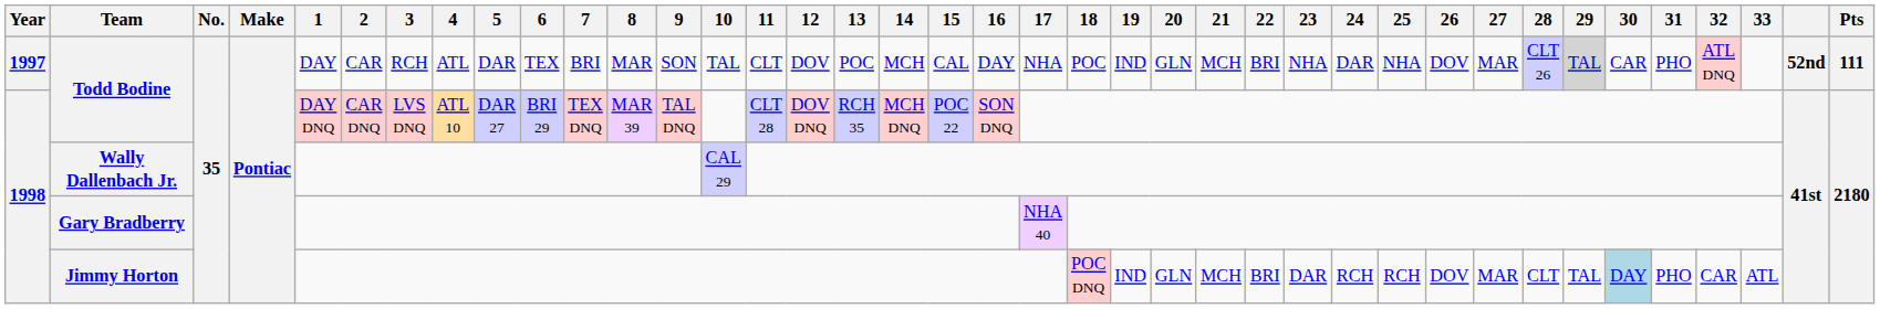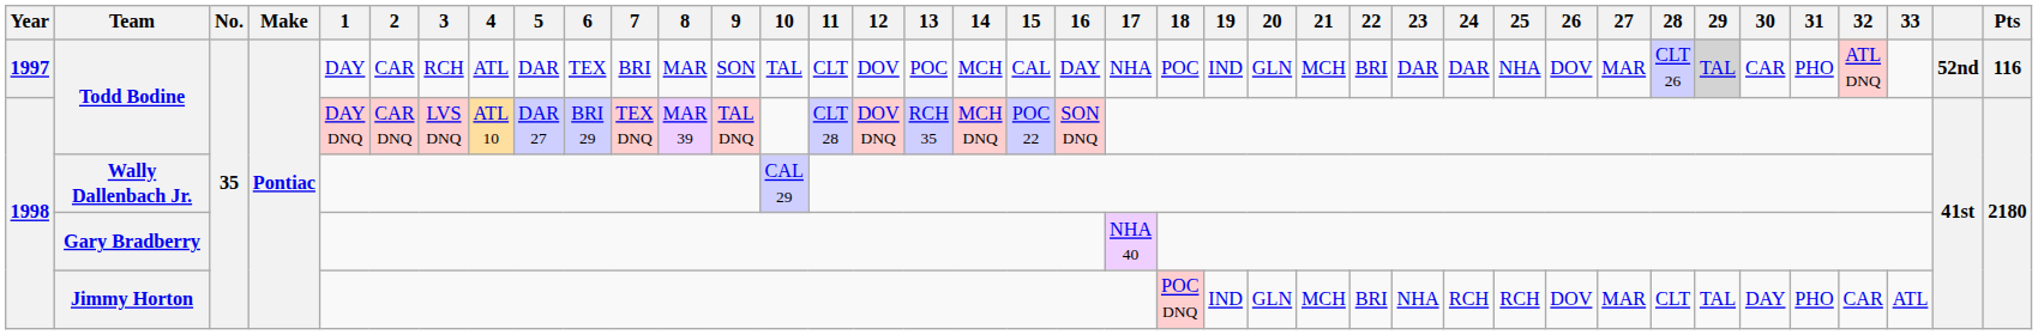1997 / Todd Bodine | 23: NHA -> DAR
1997 / Todd Bodine | Pts: 111 -> 116
Jimmy Horton | 23: DAR -> NHA
Jimmy Horton | 30: lightblue background -> no background
